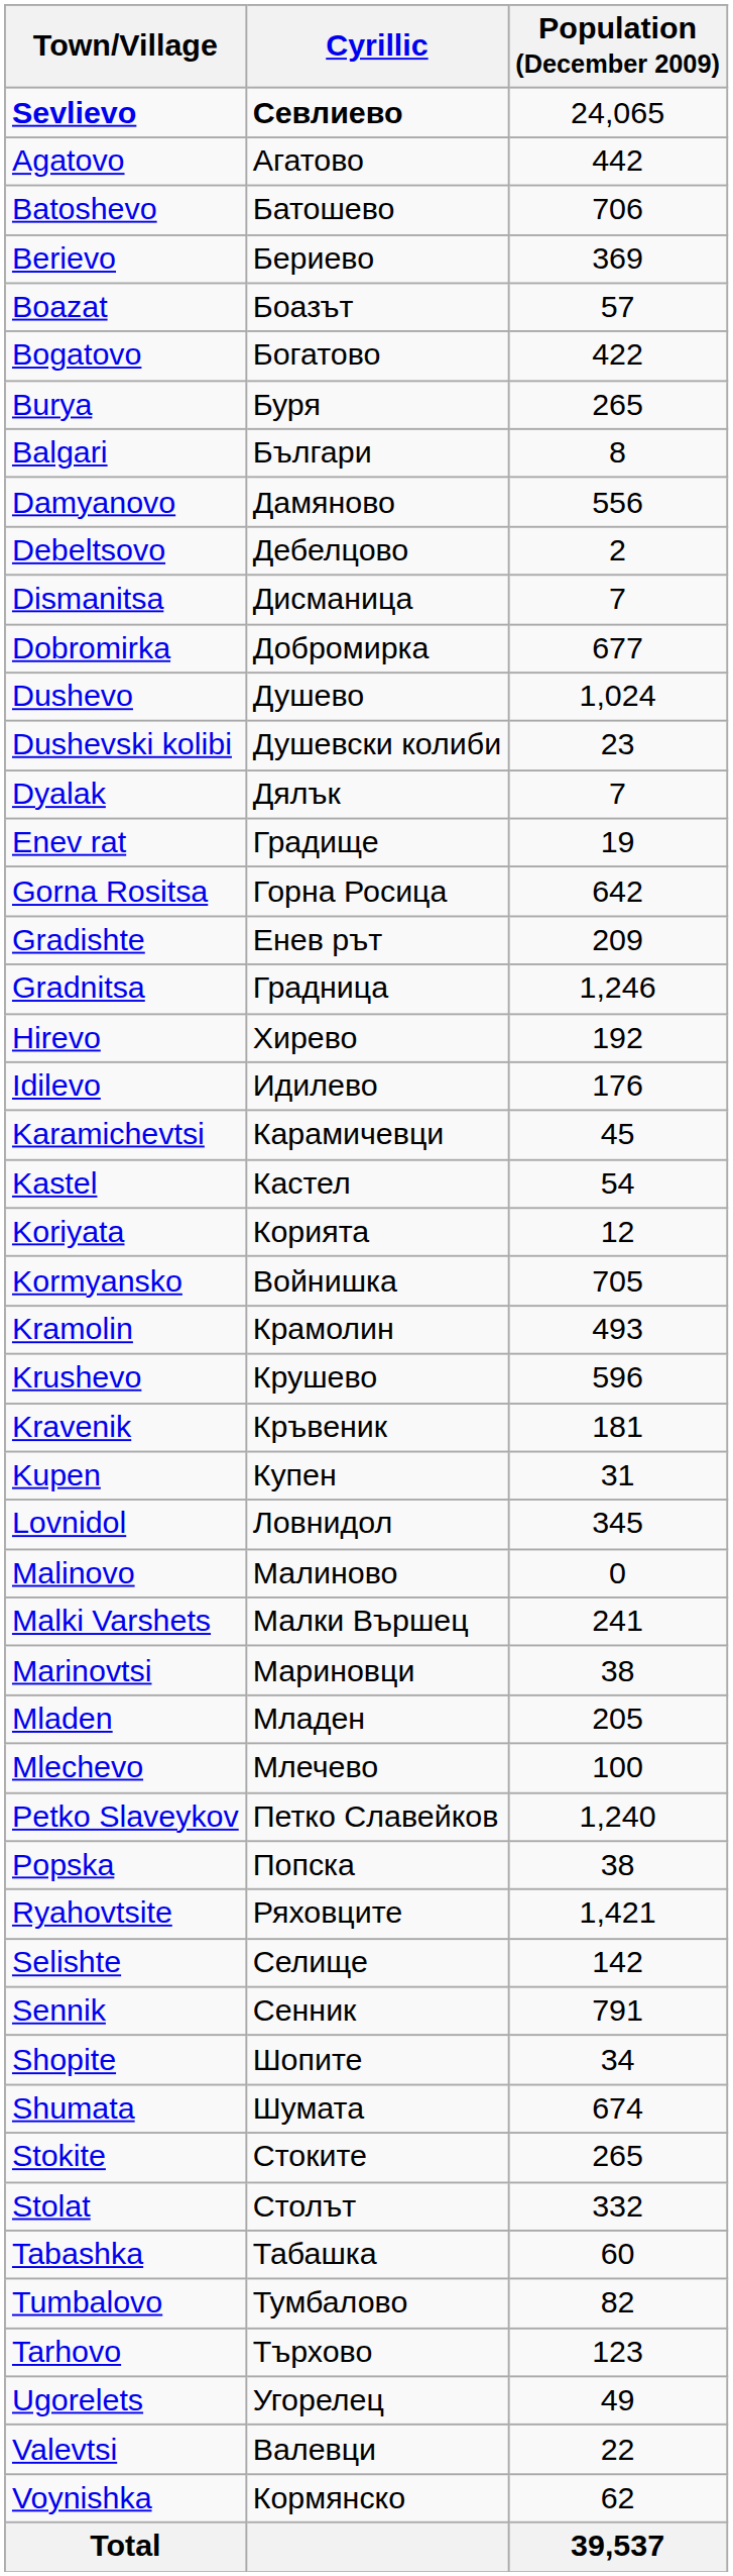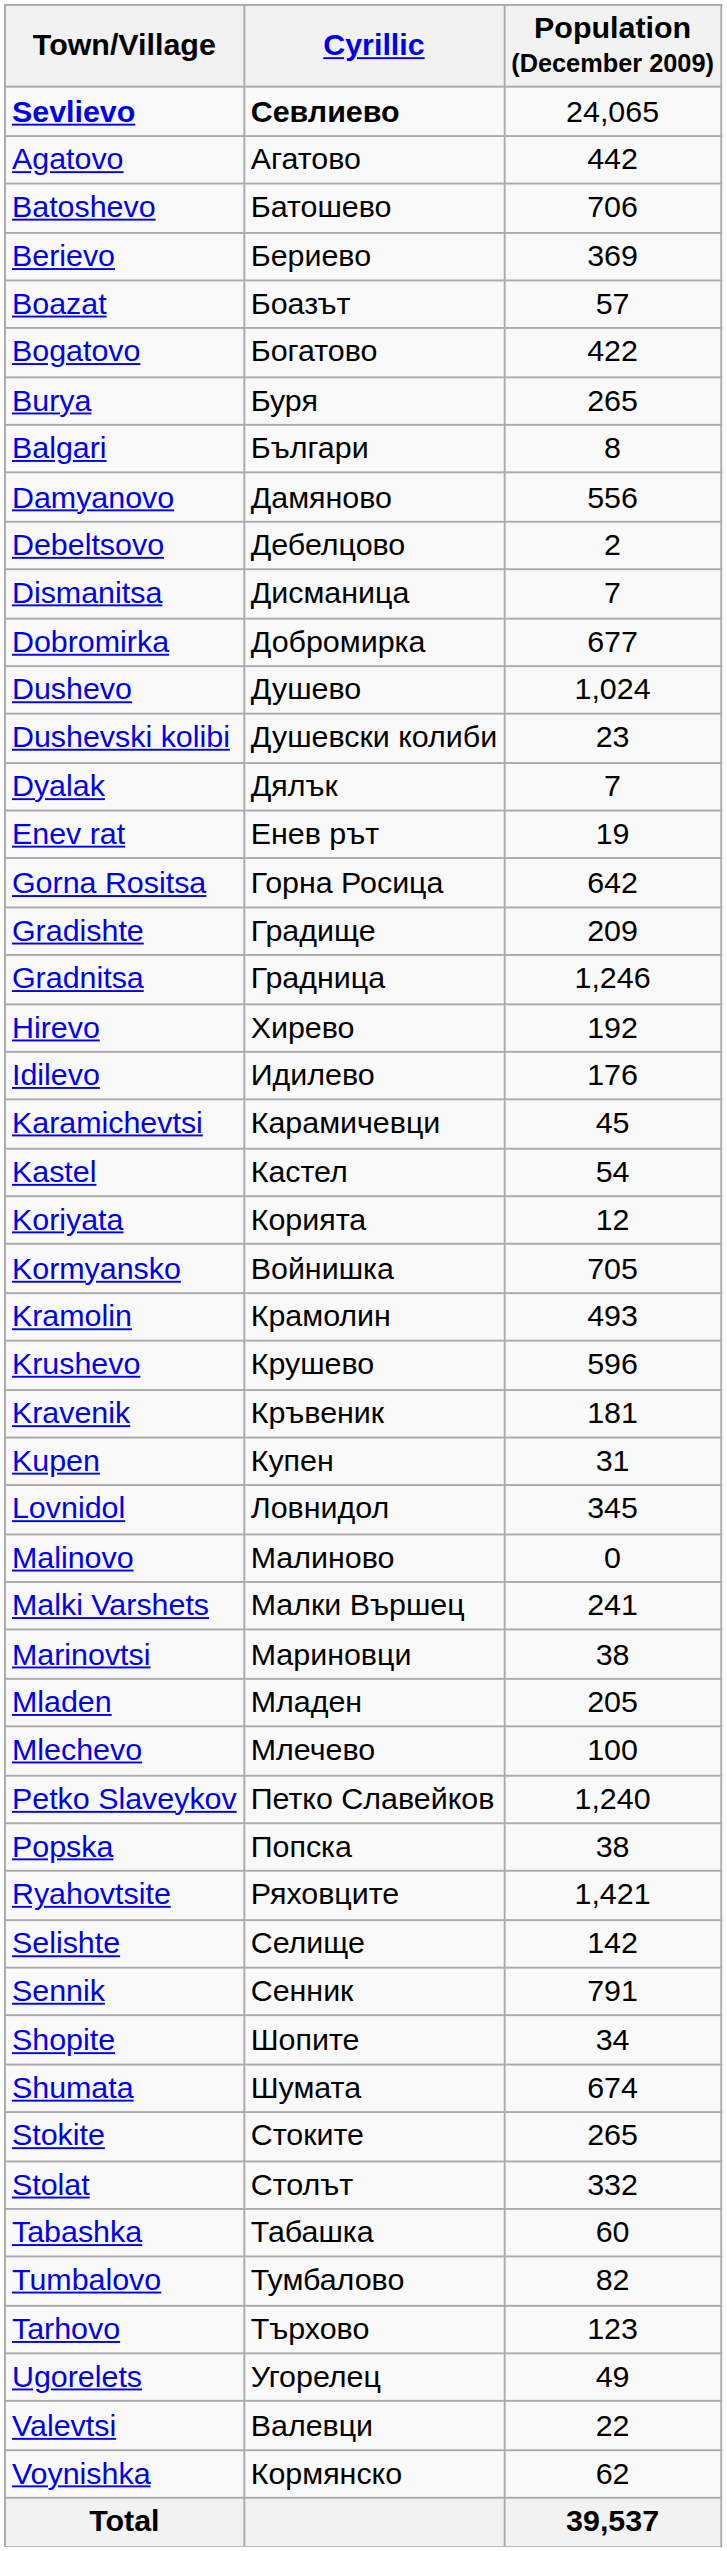Enev rat | Cyrillic: Градище -> Енев рът
Gradishte | Cyrillic: Енев рът -> Градище
